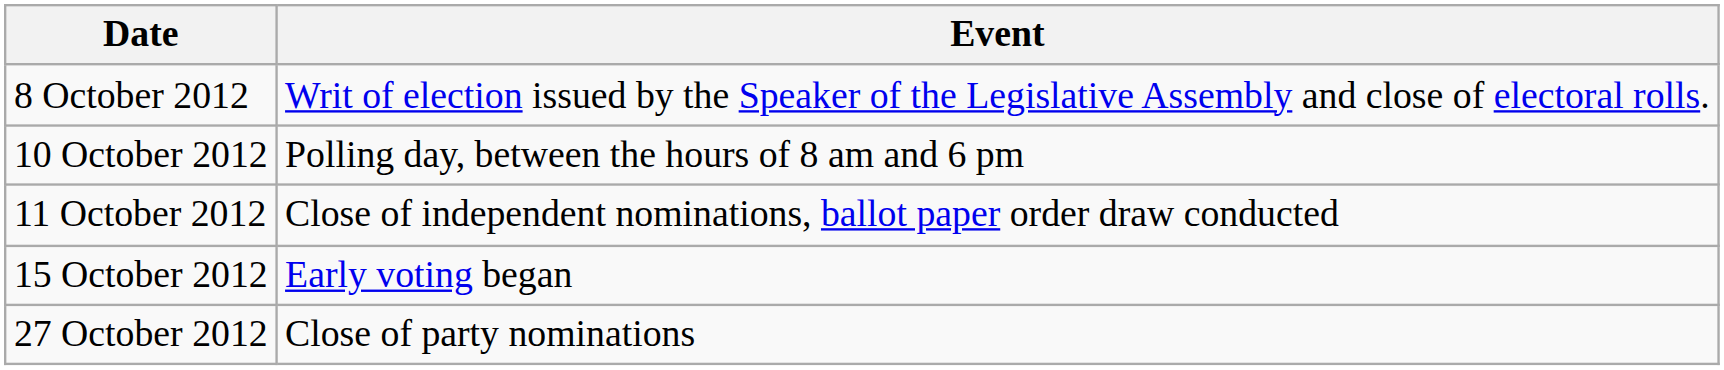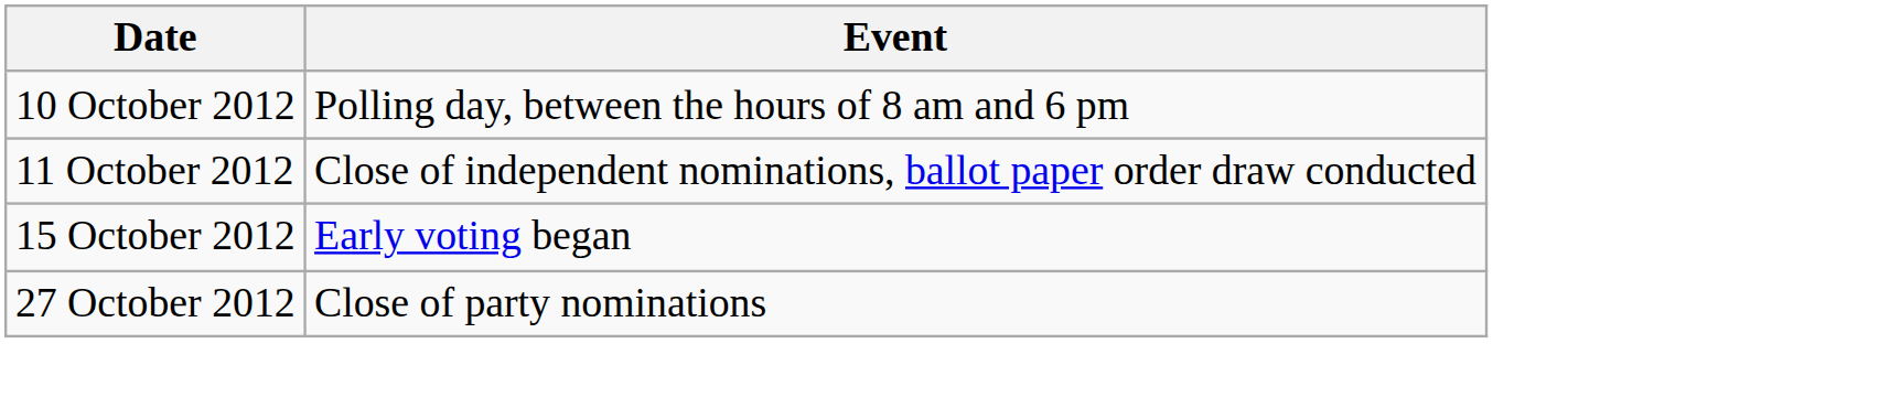- row: 8 October 2012 | Writ of election issued by the Speaker of the Legislative Assembly and close of electoral rolls.
